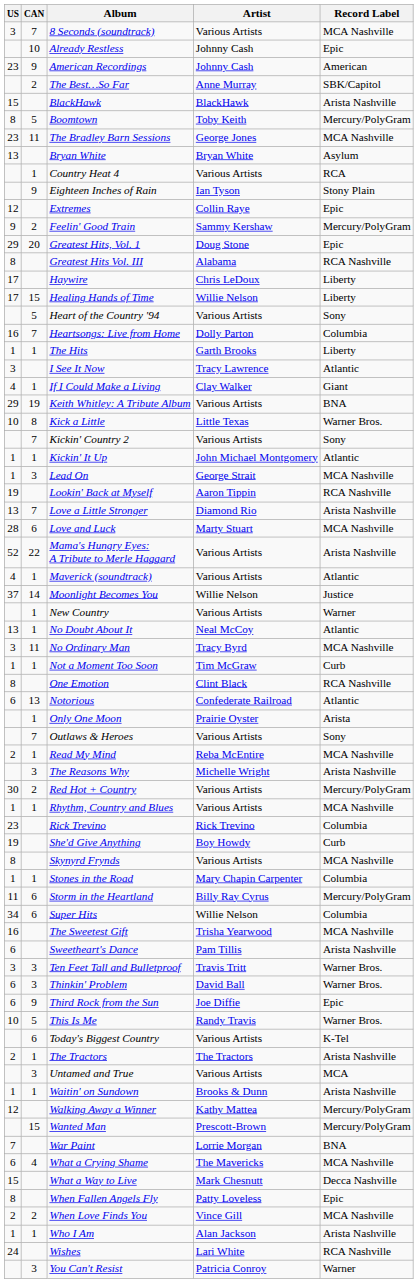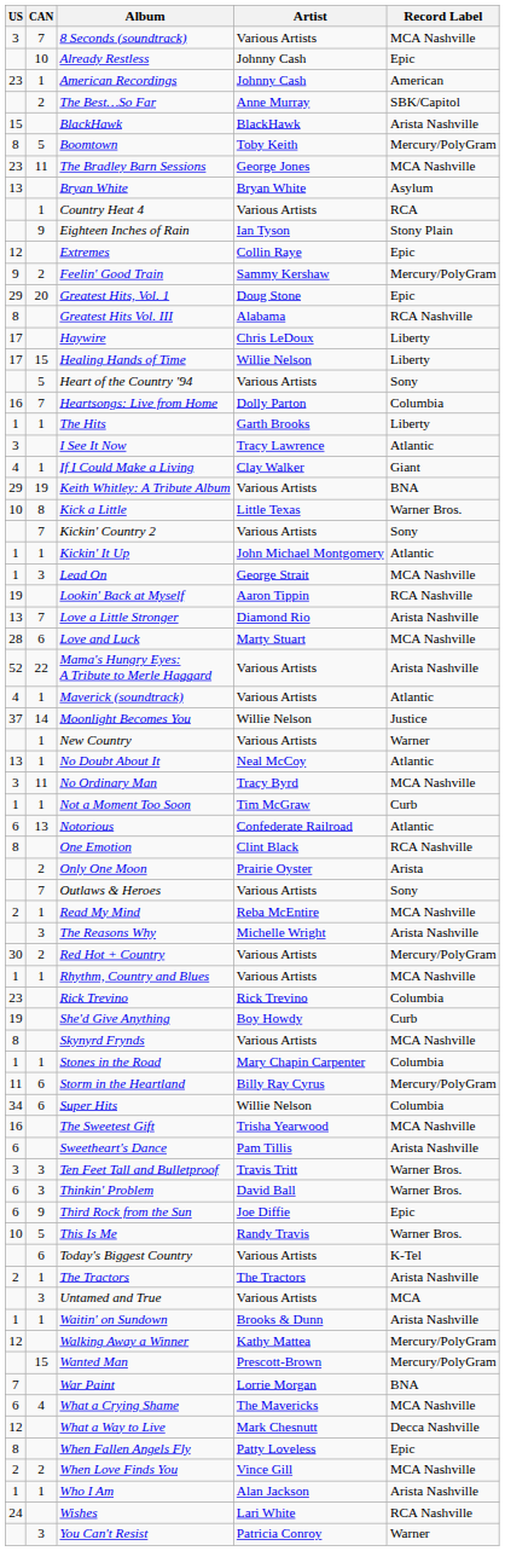American Recordings | CAN: 9 -> 1
rows swapped: Notorious <-> One Emotion
Only One Moon | CAN: 1 -> 2
What a Way to Live | US: 15 -> 12
